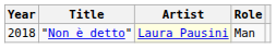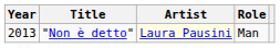"Non è detto" | Year: 2018 -> 2013
